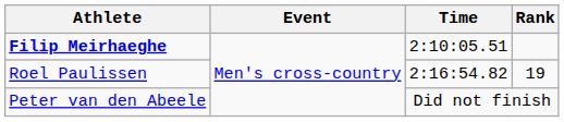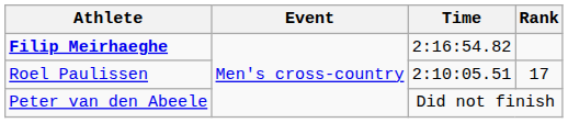Filip Meirhaeghe | Time: 2:10:05.51 -> 2:16:54.82
Roel Paulissen | Time: 2:16:54.82 -> 2:10:05.51
Roel Paulissen | Rank: 19 -> 17
